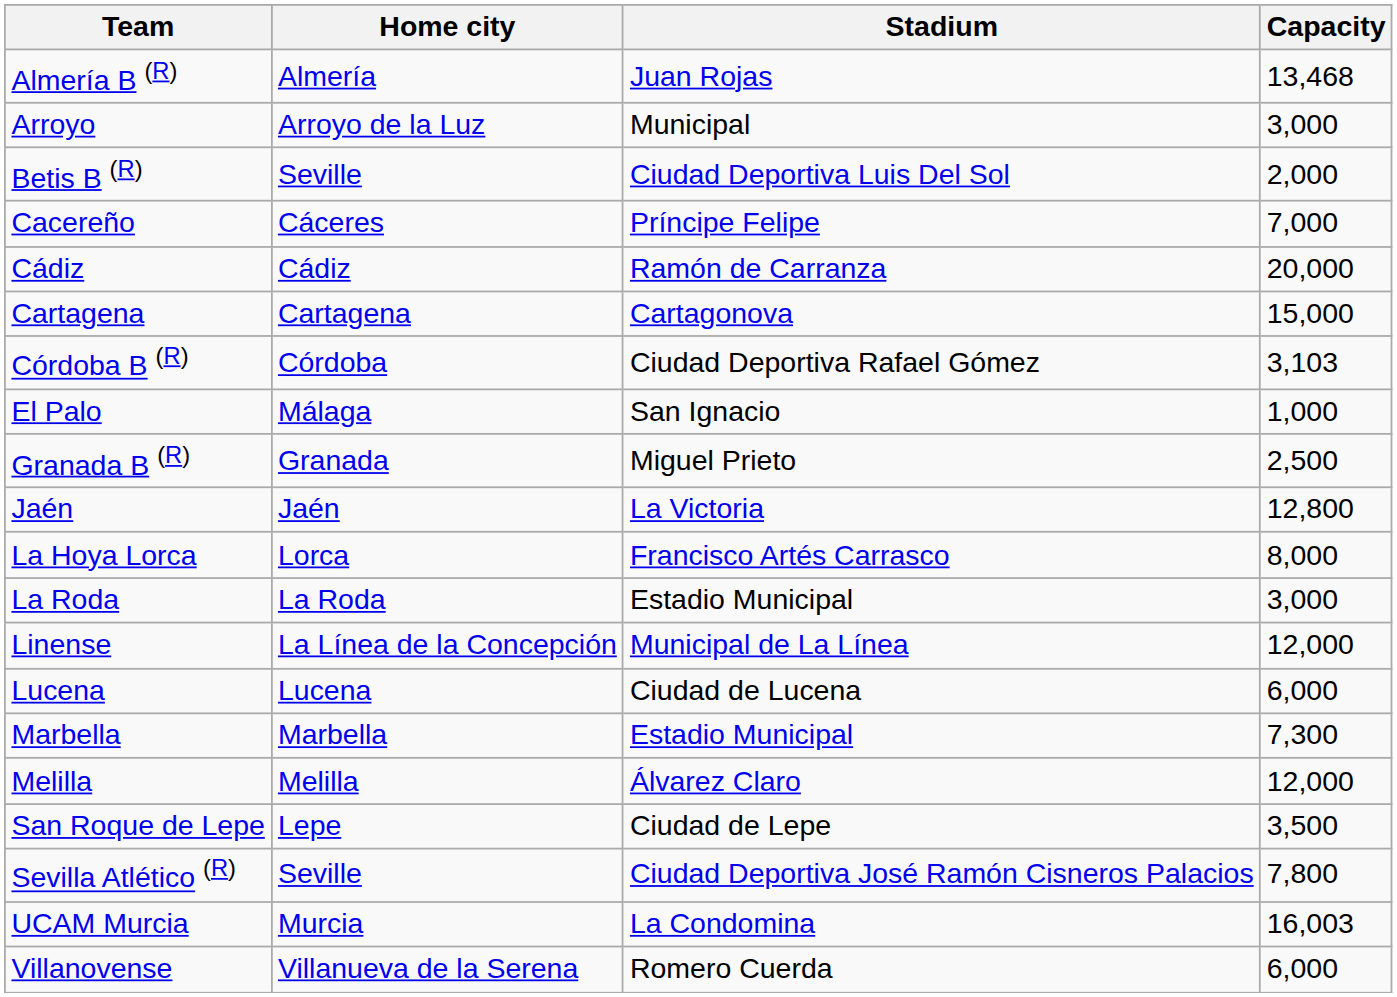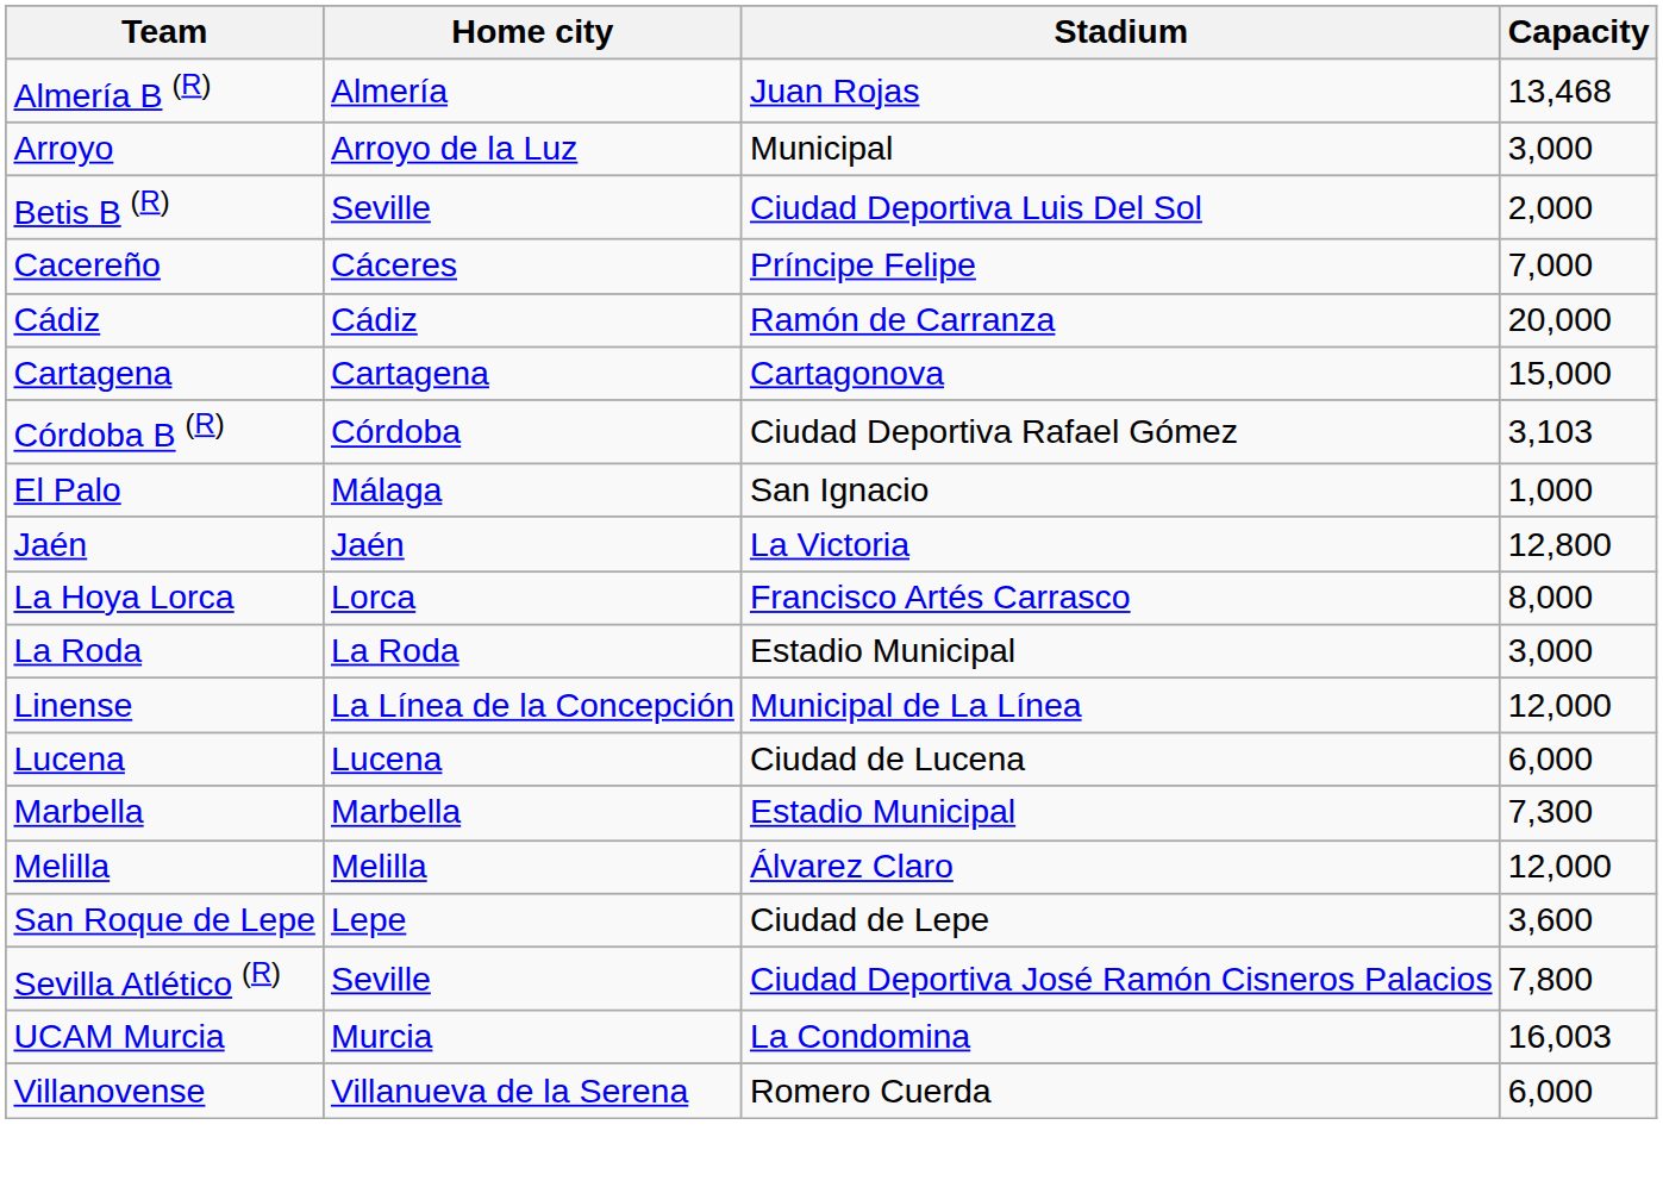- row: Granada B (R) | Granada | Miguel Prieto | 2,500
San Roque de Lepe | Capacity: 3,500 -> 3,600
